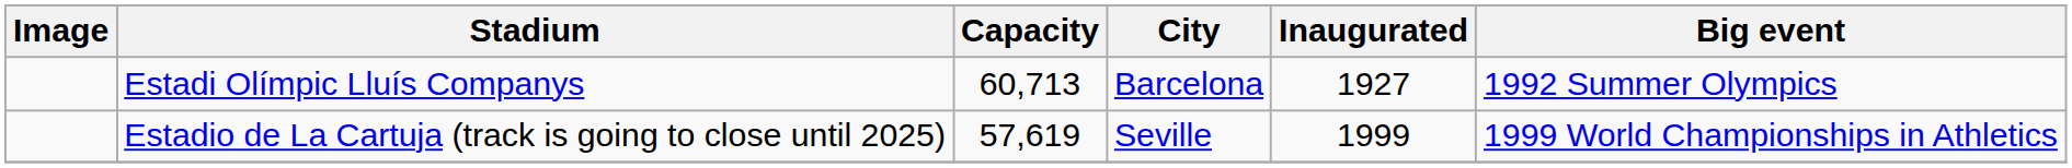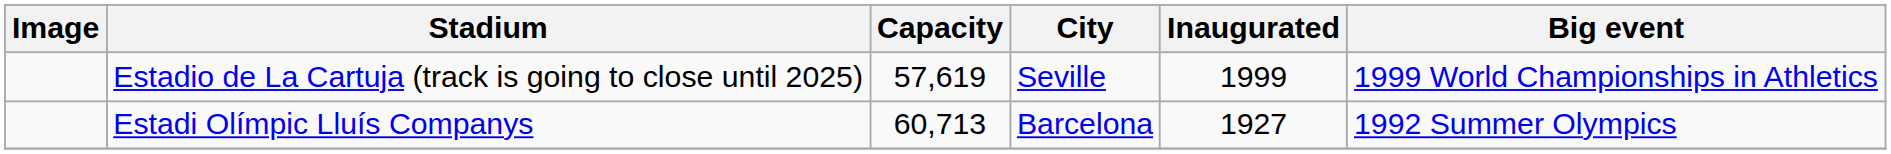rows swapped: Estadi Olímpic Lluís Companys <-> Estadio de La Cartuja (track is going to close until 2025)
